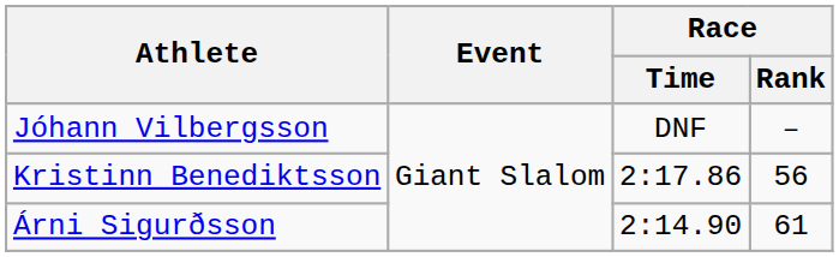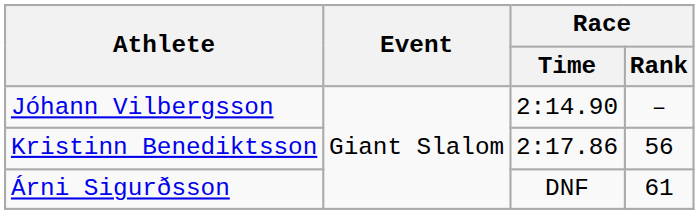Jóhann Vilbergsson | Race / Time: DNF -> 2:14.90
Árni Sigurðsson | Race / Time: 2:14.90 -> DNF
